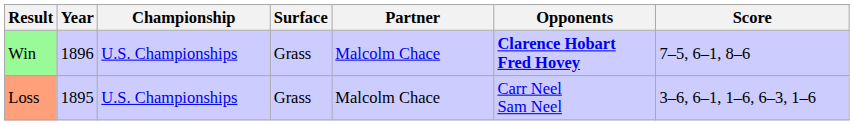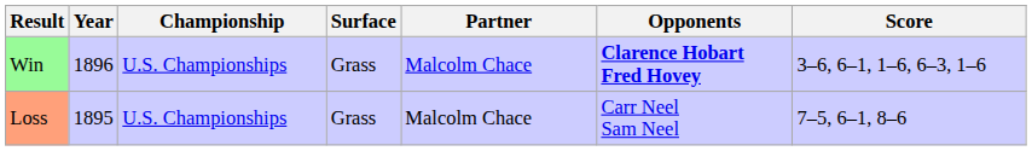Win | Score: 7–5, 6–1, 8–6 -> 3–6, 6–1, 1–6, 6–3, 1–6
Loss | Score: 3–6, 6–1, 1–6, 6–3, 1–6 -> 7–5, 6–1, 8–6
